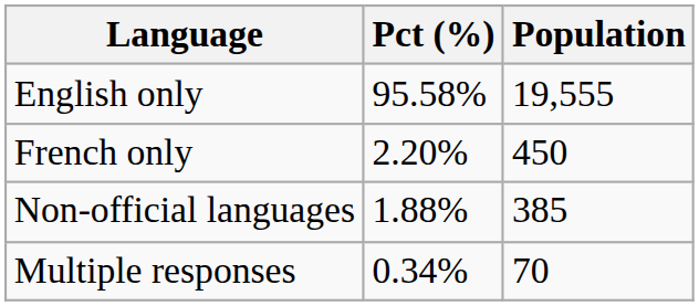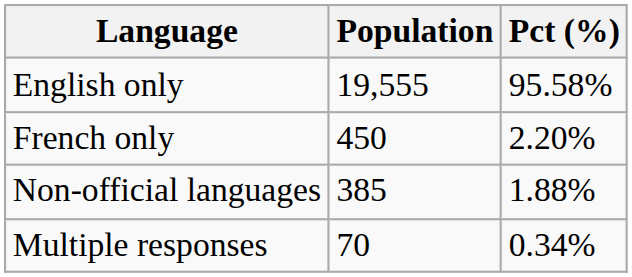columns swapped: Population <-> Pct (%)
